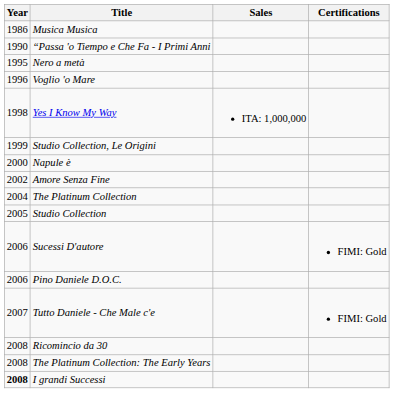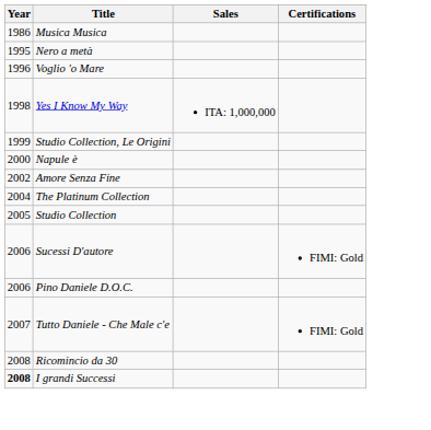- row: 1990 | “Passa 'o Tiempo e Che Fa - I Primi Anni
- row: 2008 | The Platinum Collection: The Early Years
